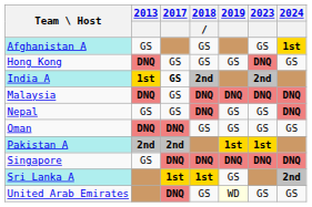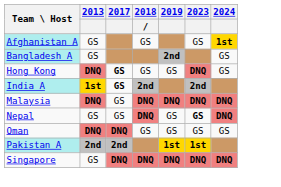+ row: Bangladesh A | GS | 2nd | GS
Hong Kong | 2017: normal -> bold
Nepal | 2023: normal -> bold
- row: Sri Lanka A | 1st | 1st | GS | 2nd
- row: United Arab Emirates | DNQ | GS | WD | GS | GS
